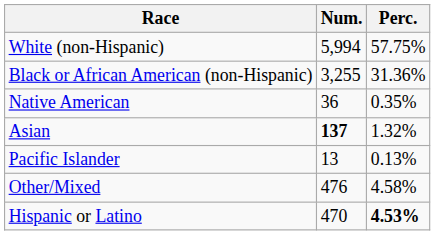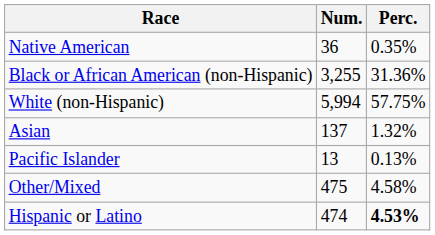rows swapped: White (non-Hispanic) <-> Native American
Asian | Num.: bold -> normal
Other/Mixed | Num.: 476 -> 475
Hispanic or Latino | Num.: 470 -> 474
